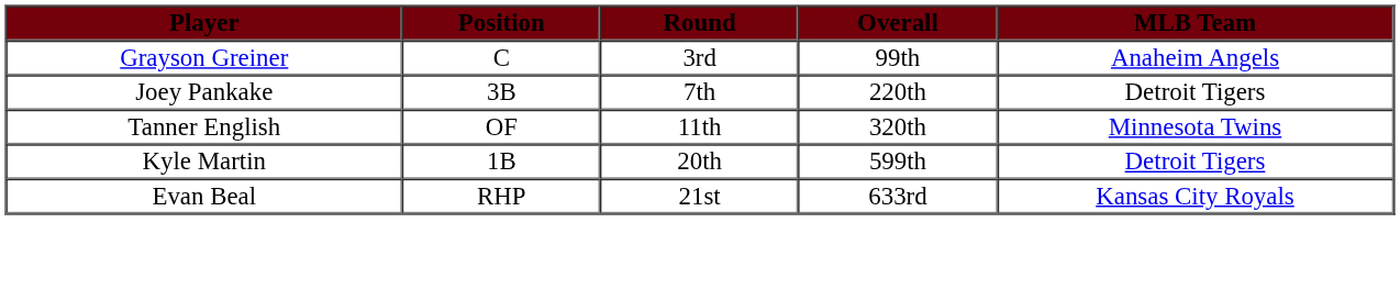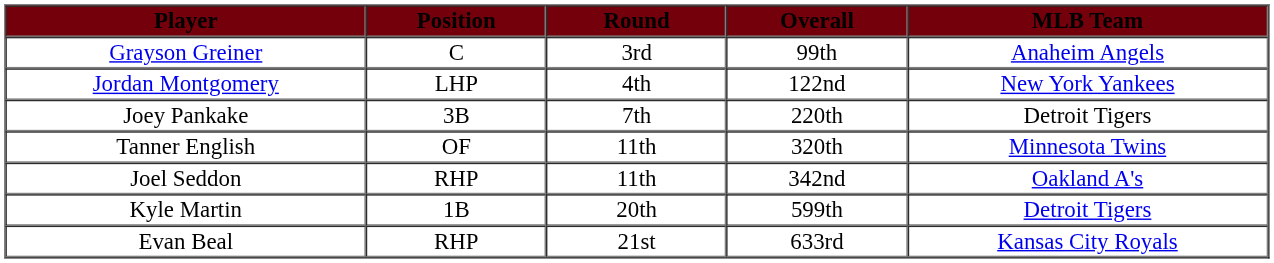+ row: Jordan Montgomery | LHP | 4th | 122nd | New York Yankees
+ row: Joel Seddon | RHP | 11th | 342nd | Oakland A's
